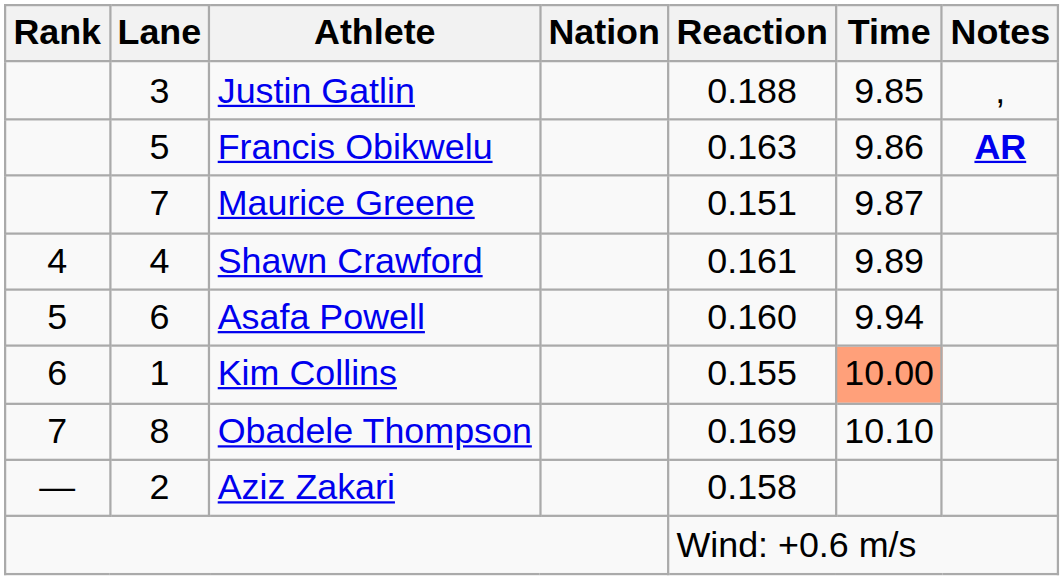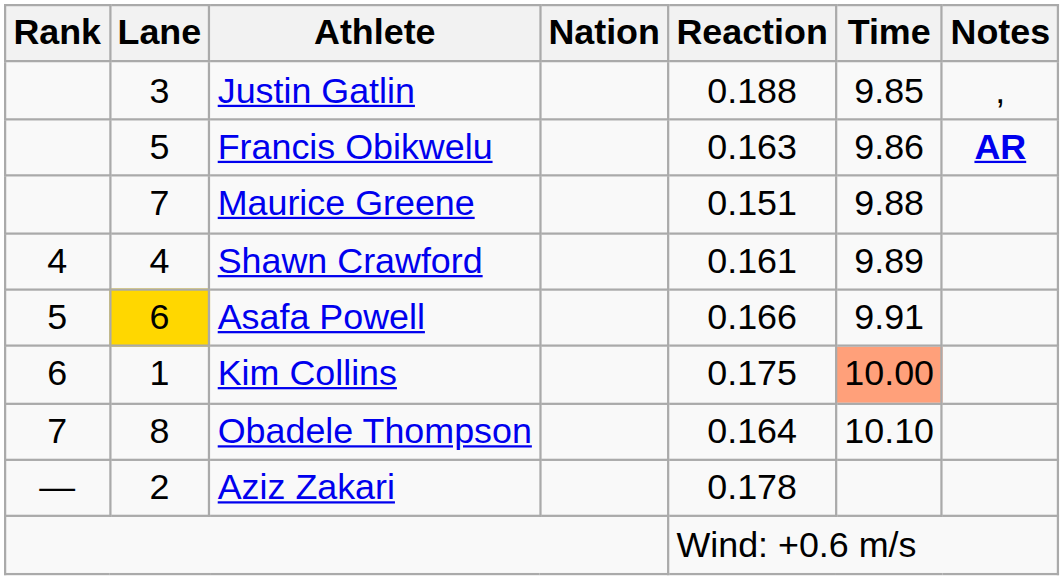Maurice Greene | Time: 9.87 -> 9.88
Asafa Powell | Lane: no background -> gold background
Asafa Powell | Reaction: 0.160 -> 0.166
Asafa Powell | Time: 9.94 -> 9.91
Kim Collins | Reaction: 0.155 -> 0.175
Obadele Thompson | Reaction: 0.169 -> 0.164
Aziz Zakari | Reaction: 0.158 -> 0.178
